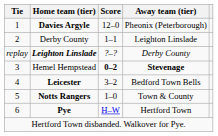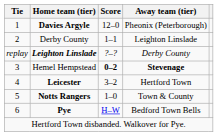Leicester | Away team (tier): Bedford Town Bells -> Hertford Town
Pye | Away team (tier): Hertford Town -> Bedford Town Bells
